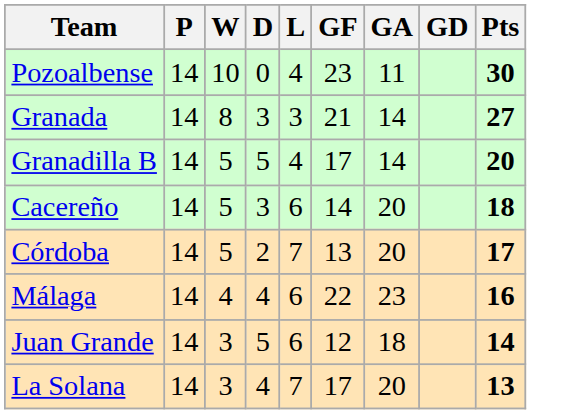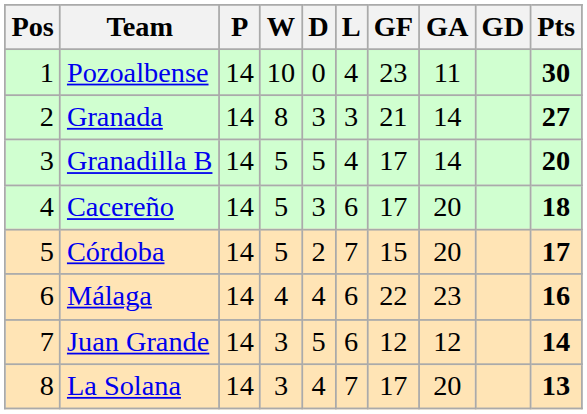+ column: Pos | 1 | 2 | 3 | 4 | 5 | 6 | 7 | 8
Cacereño | GF: 14 -> 17
Córdoba | GF: 13 -> 15
Juan Grande | GA: 18 -> 12
